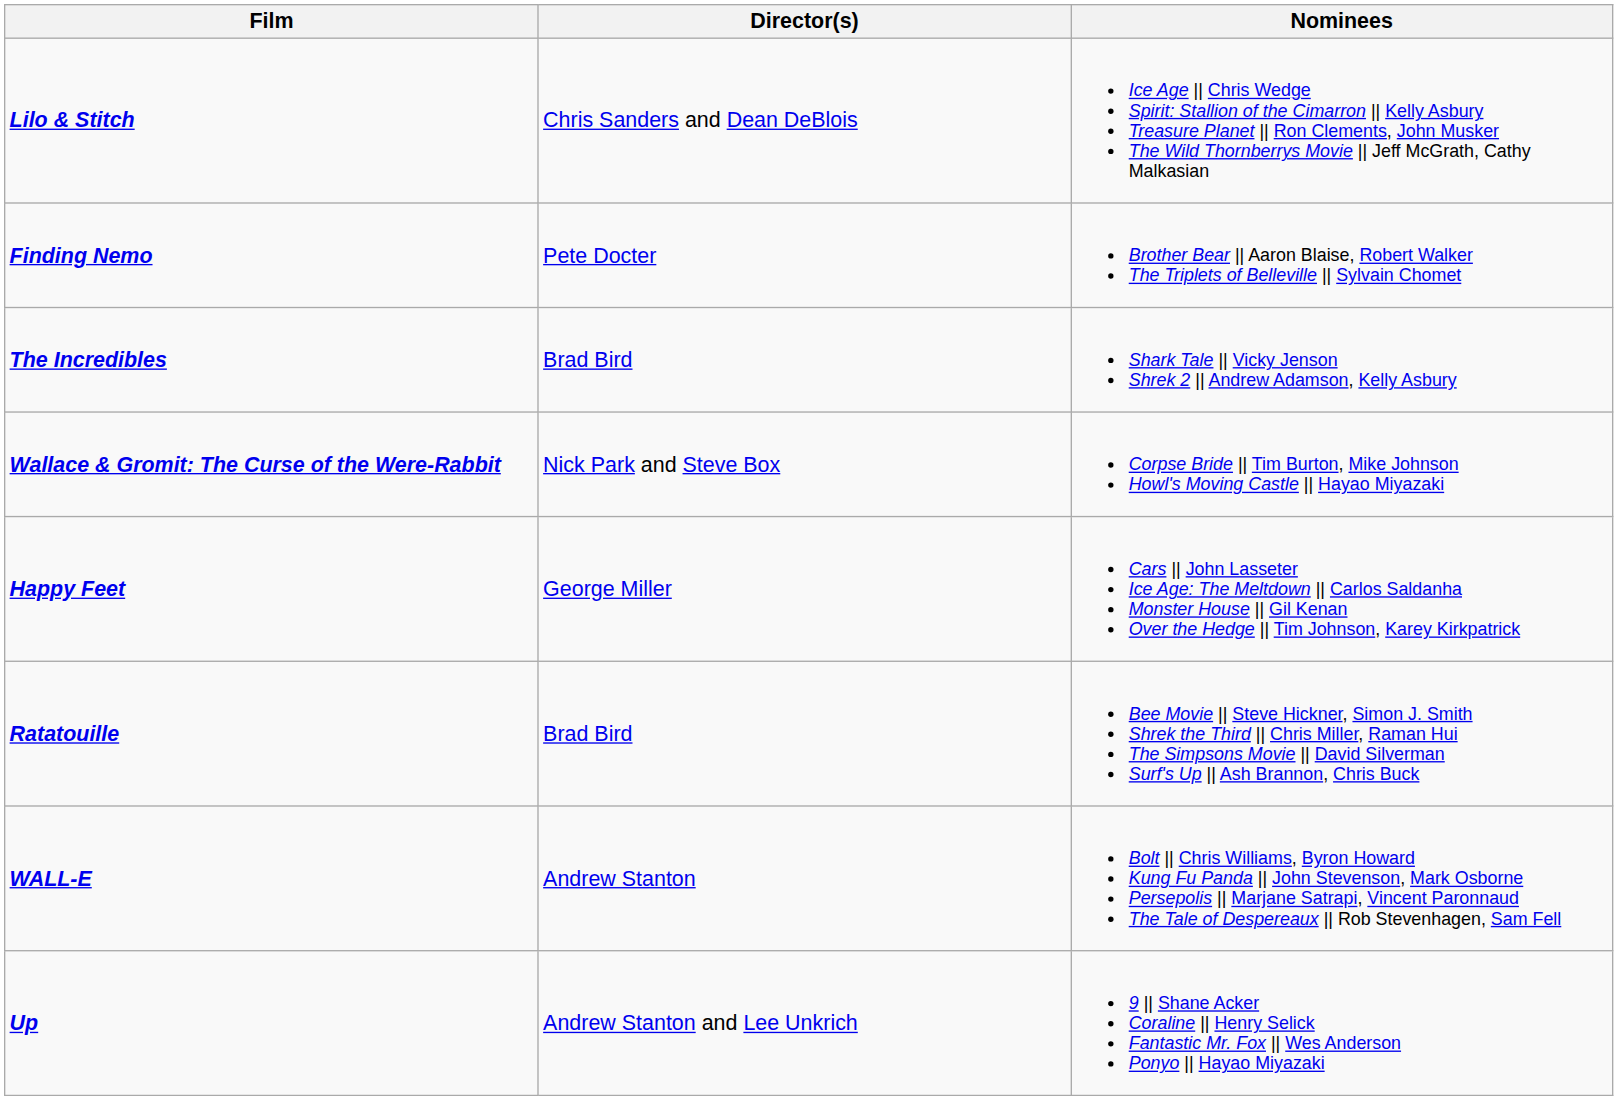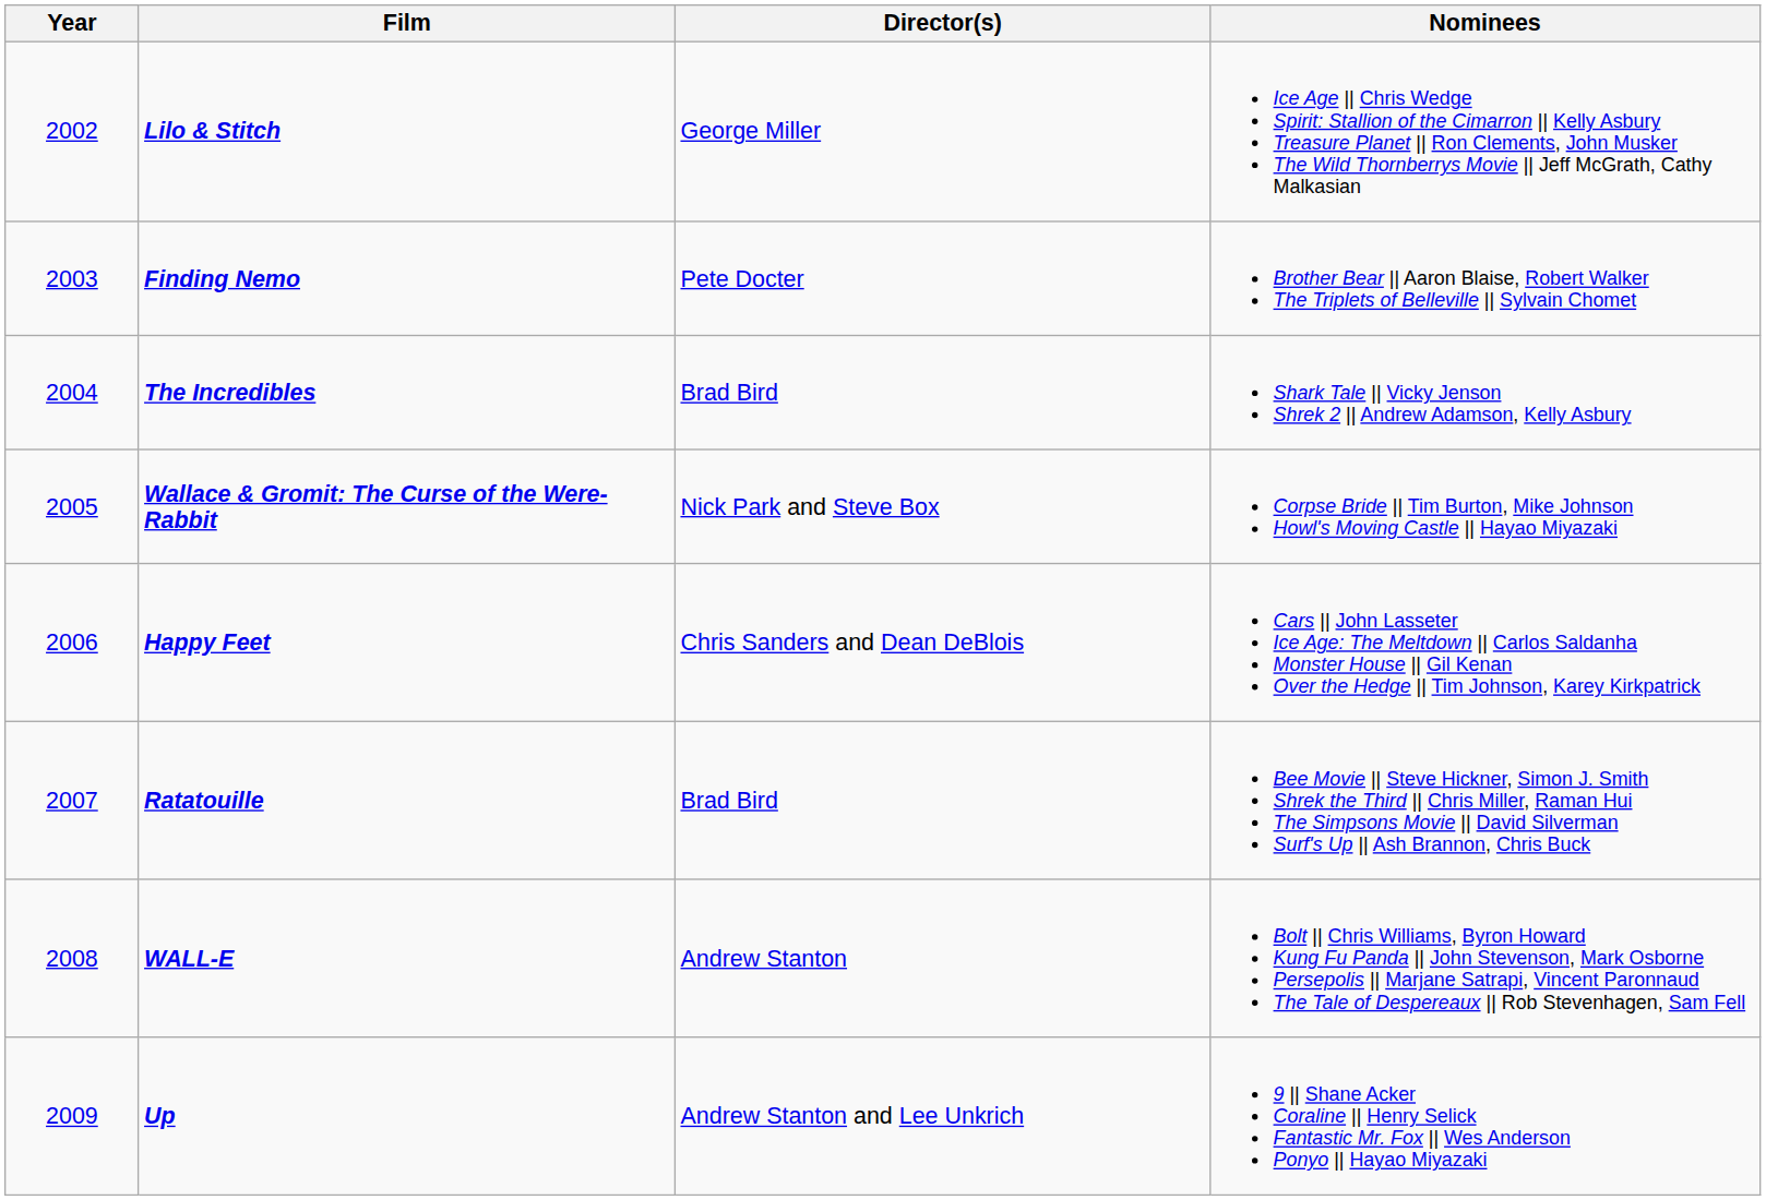+ column: Year | 2002 | 2003 | 2004 | 2005 | 2006 | 2007 | 2008 | 2009
Lilo & Stitch | Director(s): Chris Sanders and Dean DeBlois -> George Miller
Happy Feet | Director(s): George Miller -> Chris Sanders and Dean DeBlois
